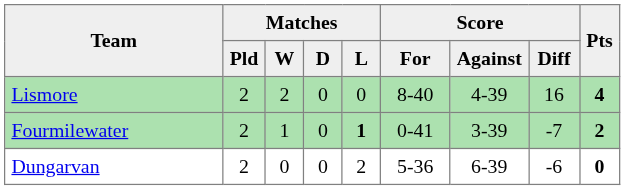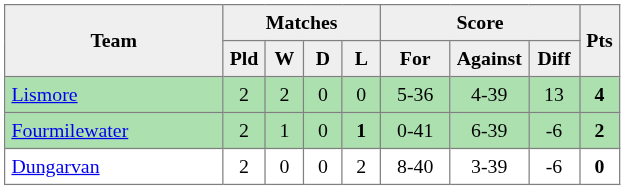Lismore | Score / For: 8-40 -> 5-36
Lismore | Score / Diff: 16 -> 13
Fourmilewater | Score / Against: 3-39 -> 6-39
Fourmilewater | Score / Diff: -7 -> -6
Dungarvan | Score / For: 5-36 -> 8-40
Dungarvan | Score / Against: 6-39 -> 3-39
